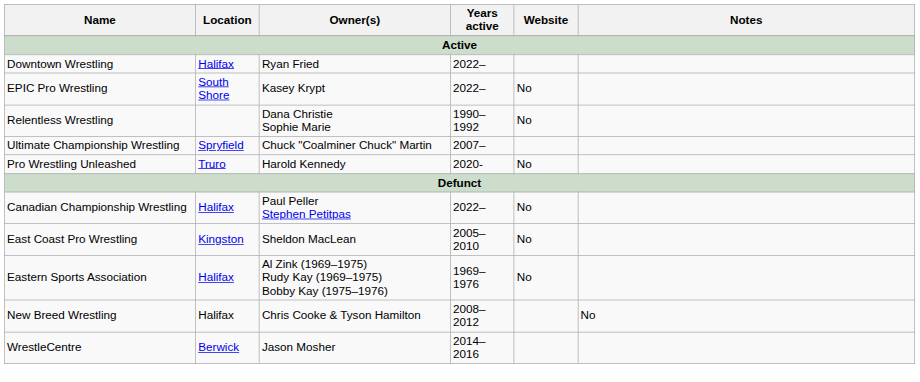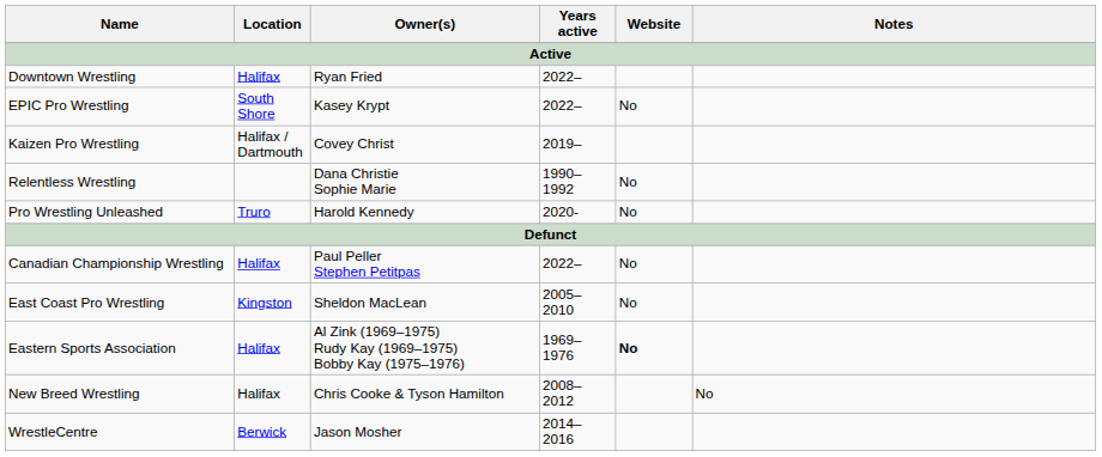+ row: Kaizen Pro Wrestling | Halifax / Dartmouth | Covey Christ | 2019–
- row: Ultimate Championship Wrestling | Spryfield | Chuck "Coalminer Chuck" Martin | 2007–
Eastern Sports Association | Website: normal -> bold
